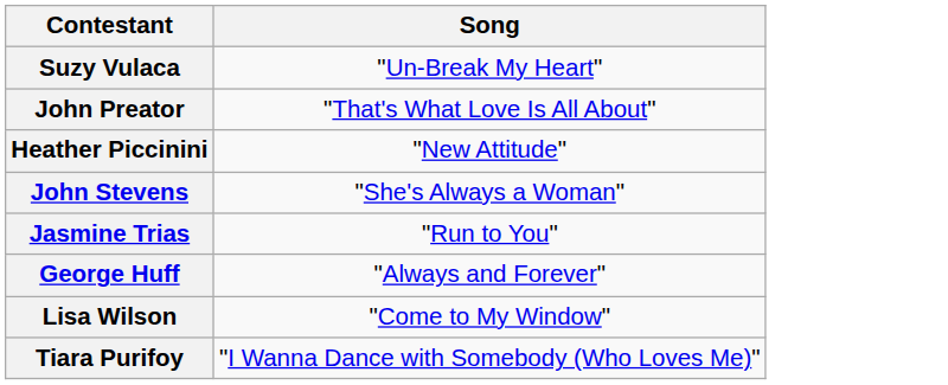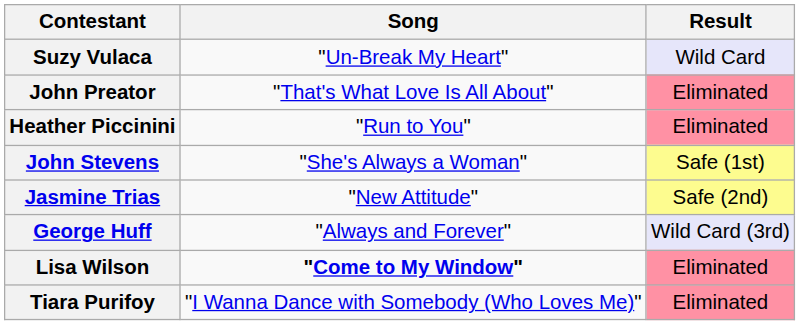+ column: Result | Wild Card | Eliminated | Eliminated | Safe (1st) | Safe (2nd) | Wild Card (3rd) | Eliminated | Eliminated
Heather Piccinini | Song: "New Attitude" -> "Run to You"
Jasmine Trias | Song: "Run to You" -> "New Attitude"
Lisa Wilson | Song: normal -> bold
